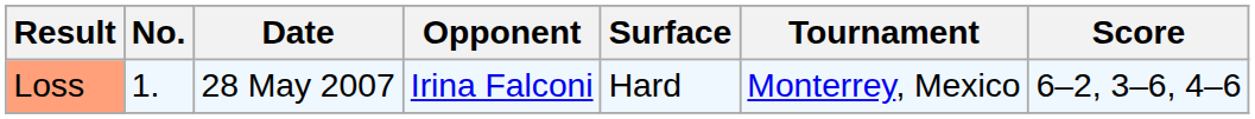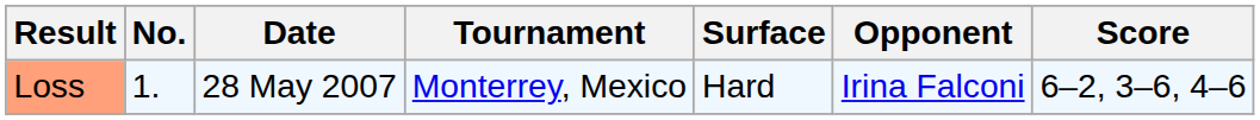columns swapped: Tournament <-> Opponent
